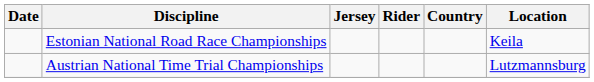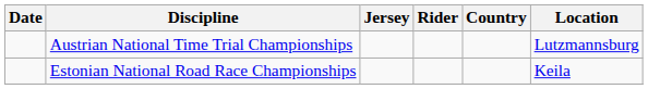rows swapped: Estonian National Road Race Championships <-> Austrian National Time Trial Championships
